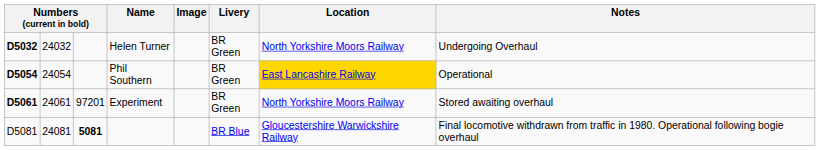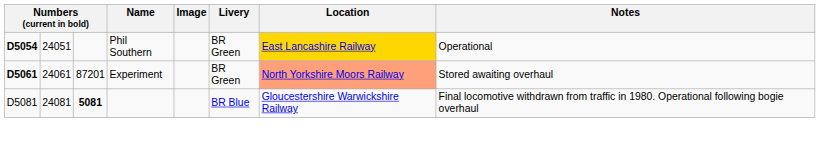- row: D5032 | 24032 | Helen Turner | BR Green | North Yorkshire Moors Railway | Undergoing Overhaul
Phil Southern | column 2: 24054 -> 24051
Experiment | column 3: 97201 -> 87201
Experiment | Location: no background -> lightsalmon background
